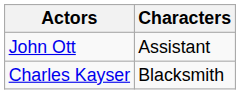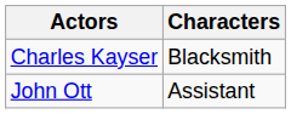rows swapped: Charles Kayser <-> John Ott
